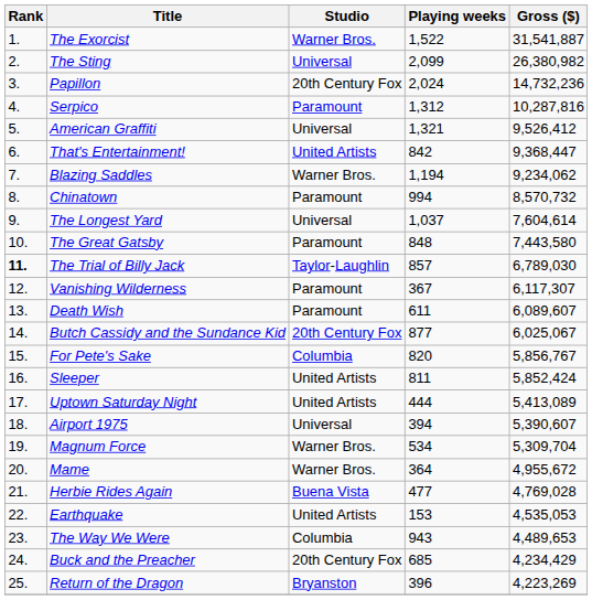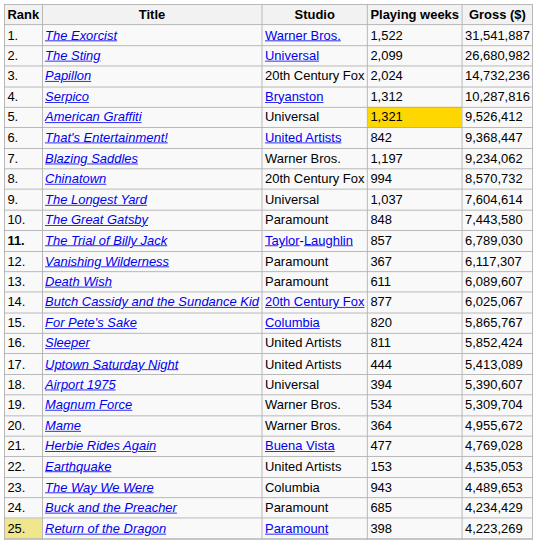The Sting | Gross ($): 26,380,982 -> 26,680,982
Serpico | Studio: Paramount -> Bryanston
American Graffiti | Playing weeks: no background -> gold background
Blazing Saddles | Playing weeks: 1,194 -> 1,197
Chinatown | Studio: Paramount -> 20th Century Fox
For Pete's Sake | Gross ($): 5,856,767 -> 5,865,767
Buck and the Preacher | Studio: 20th Century Fox -> Paramount
Return of the Dragon | Rank: no background -> khaki background
Return of the Dragon | Studio: Bryanston -> Paramount
Return of the Dragon | Playing weeks: 396 -> 398
